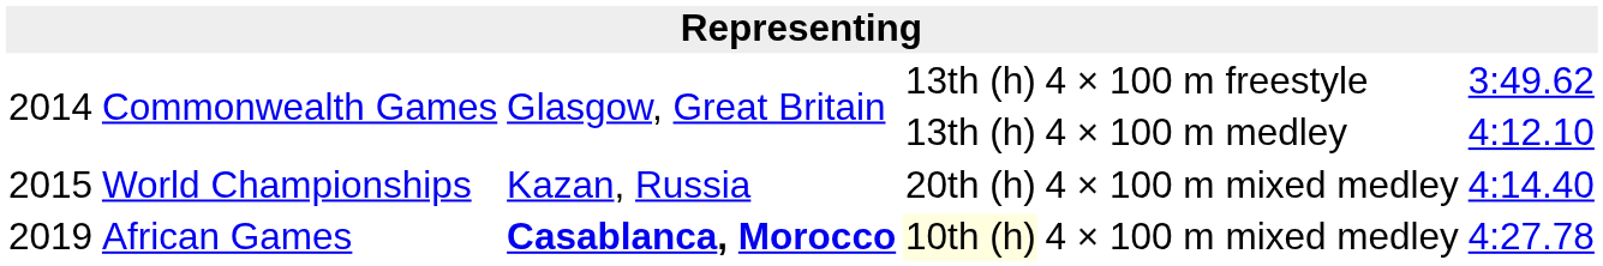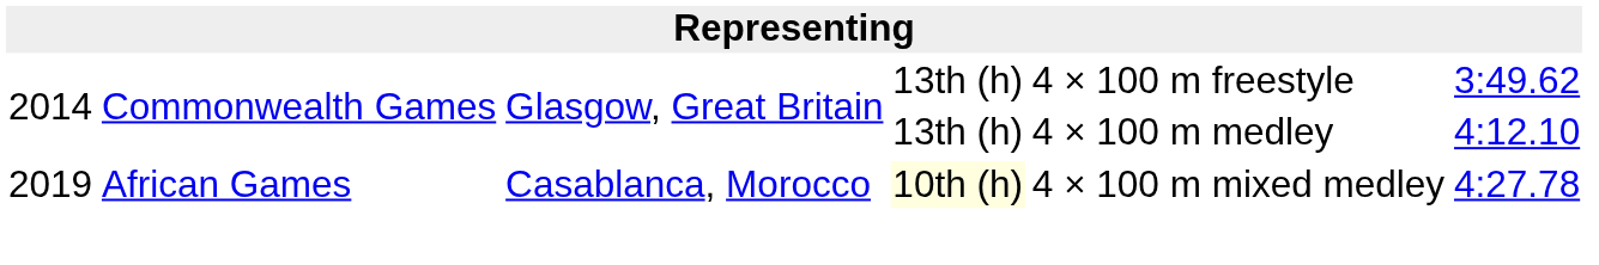- row: 2015 | World Championships | Kazan, Russia | 20th (h) | 4 × 100 m mixed medley | 4:14.40
2019 | column 3: bold -> normal
